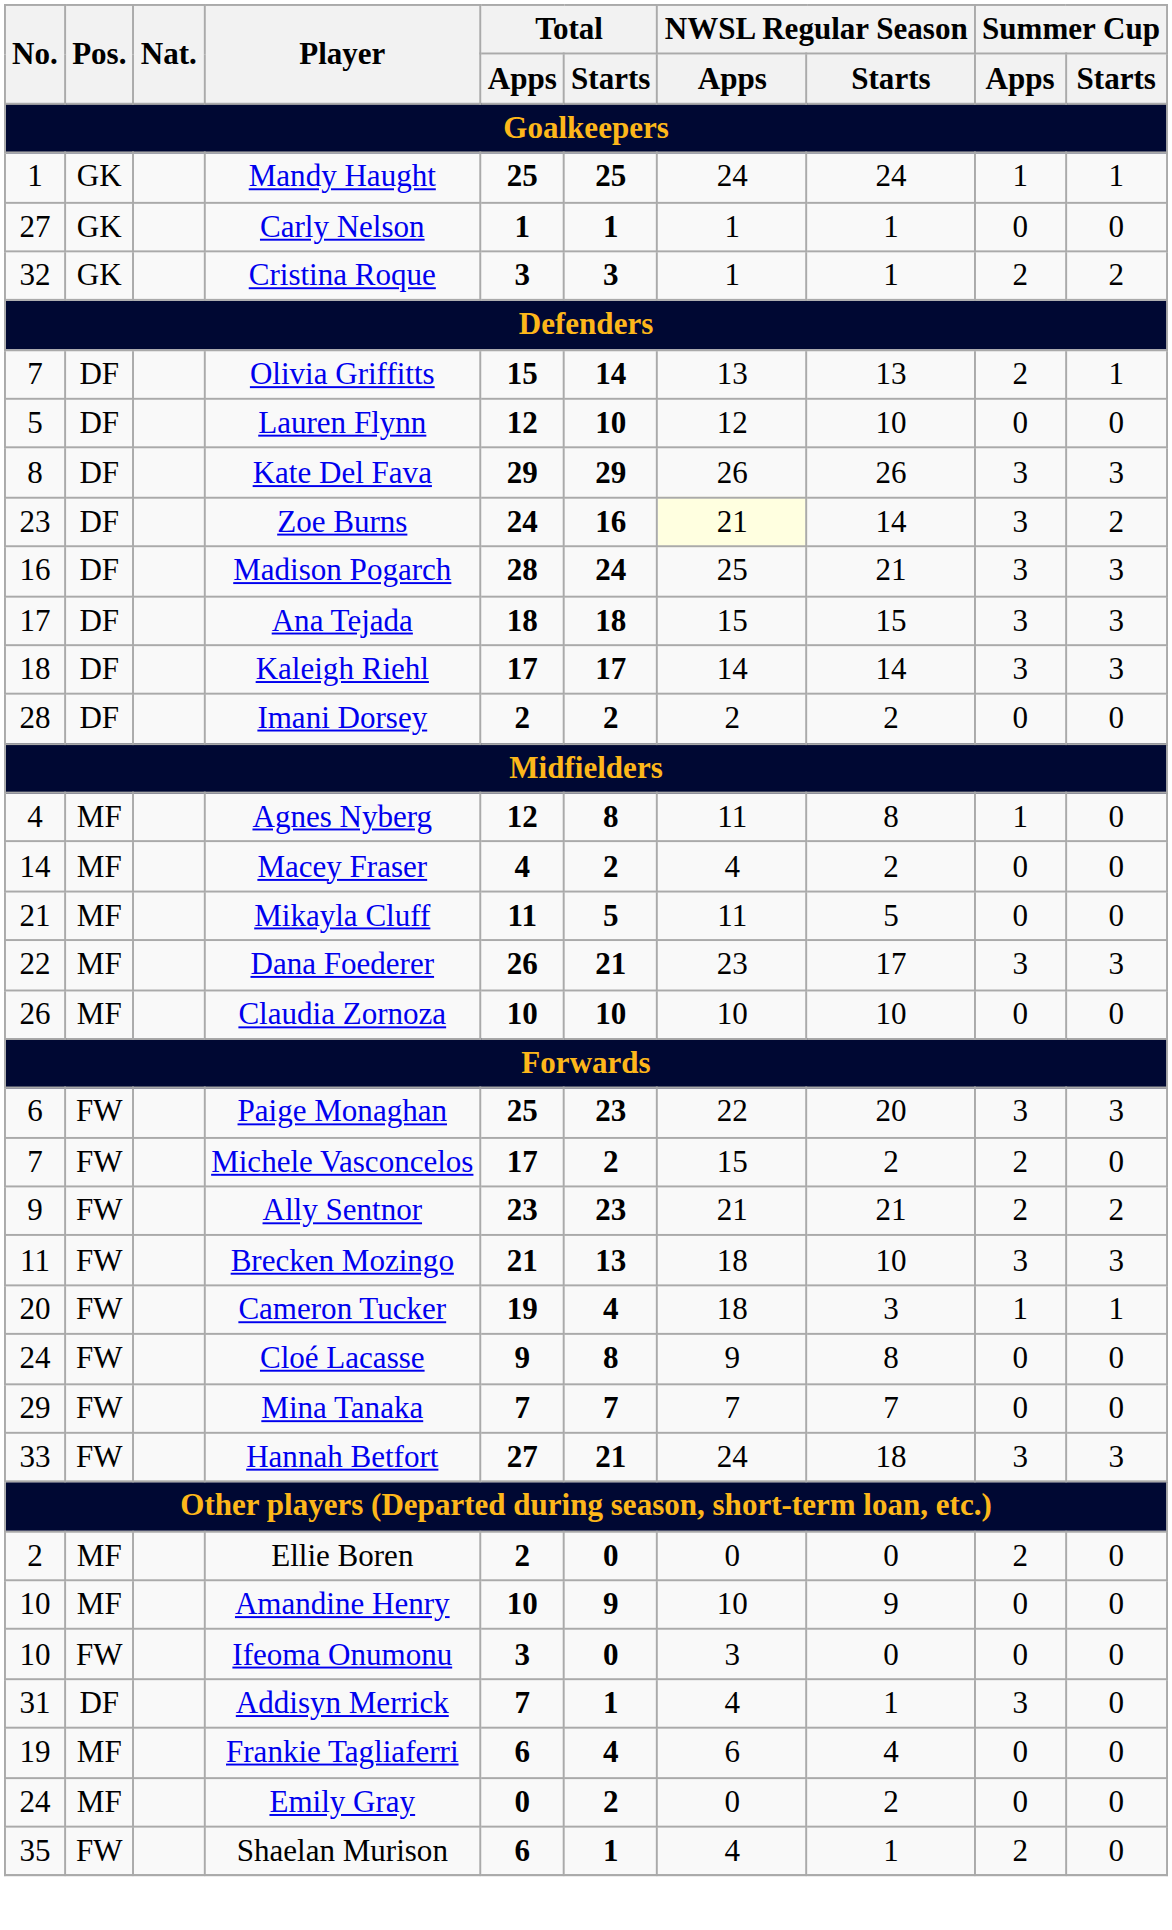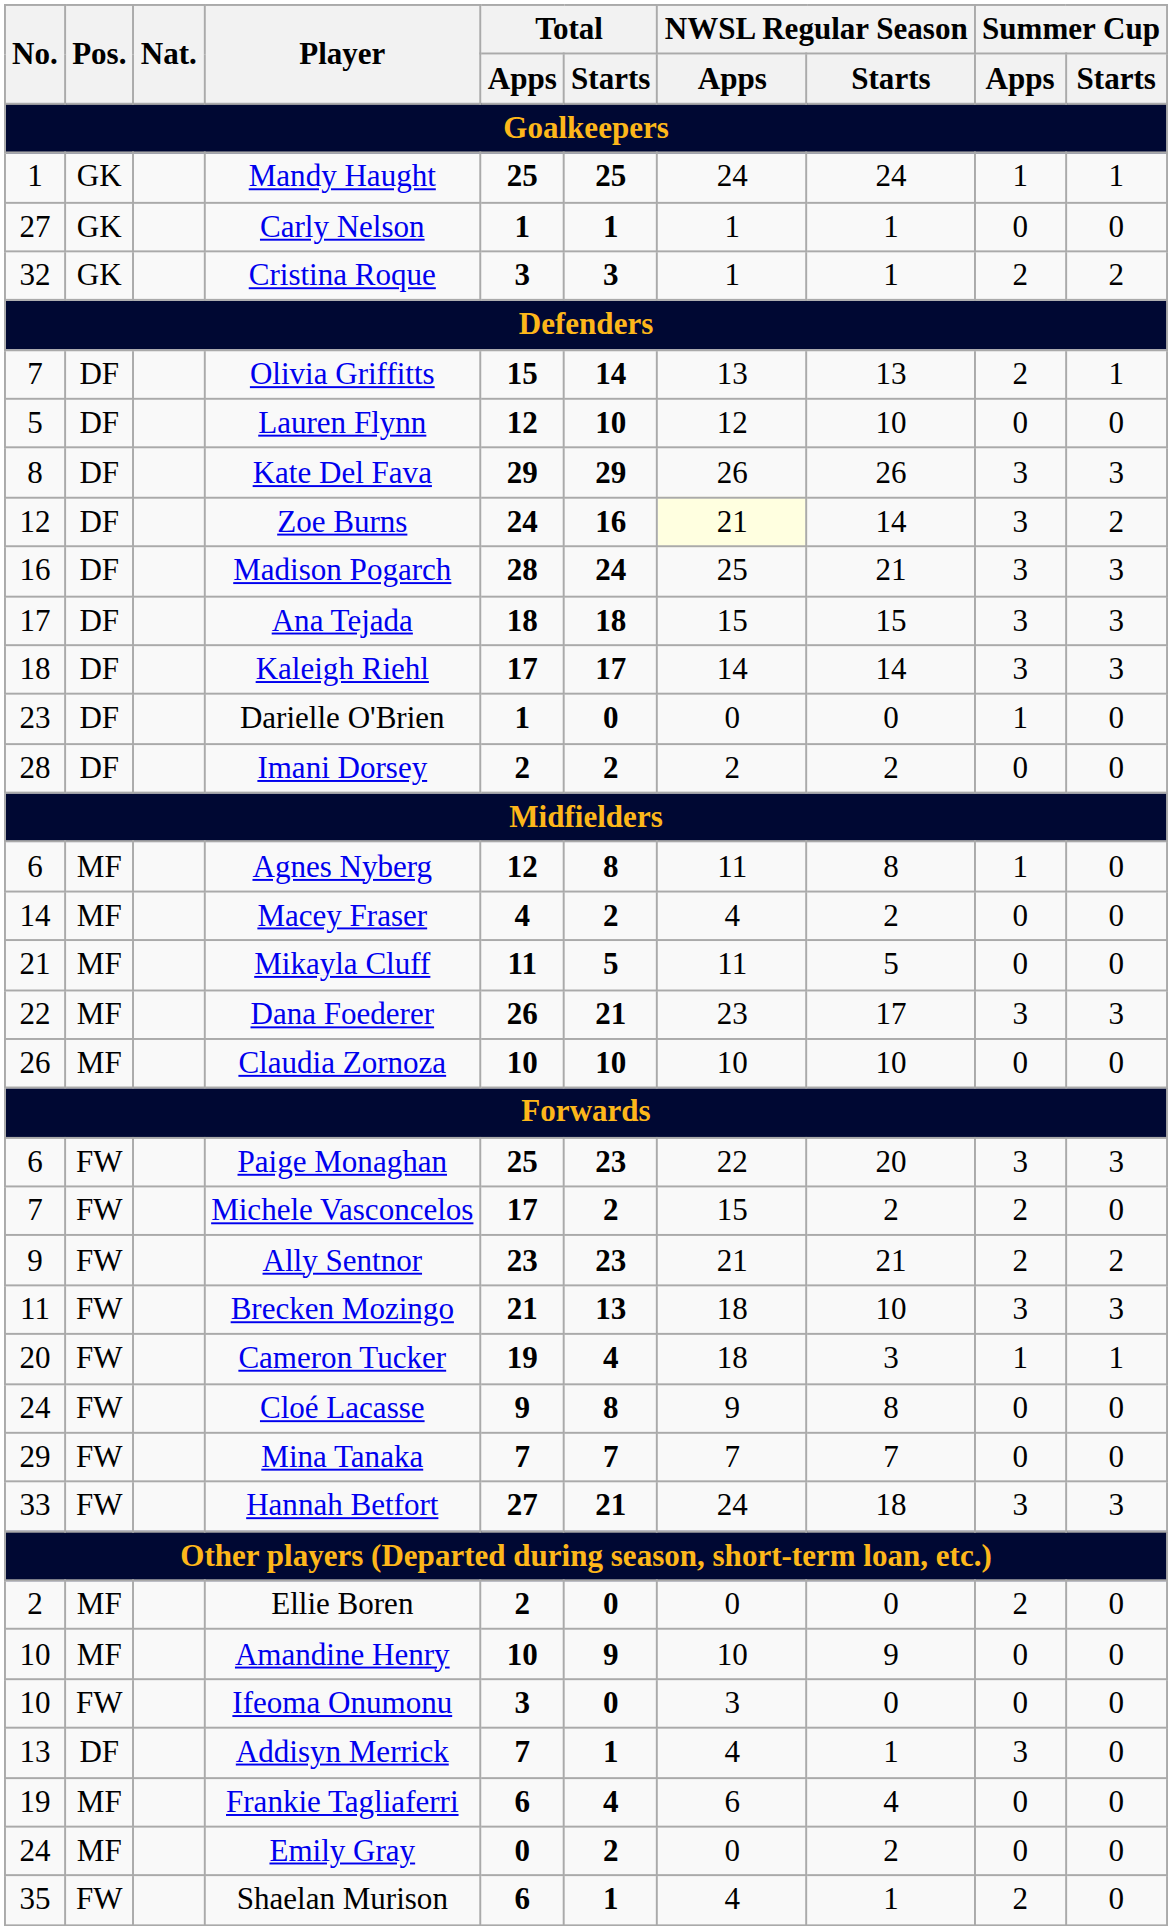Zoe Burns | No.: 23 -> 12
+ row: 23 | DF | Darielle O'Brien | 1 | 0 | 0 | 0 | 1 | 0
Agnes Nyberg | No.: 4 -> 6
Addisyn Merrick | No.: 31 -> 13
